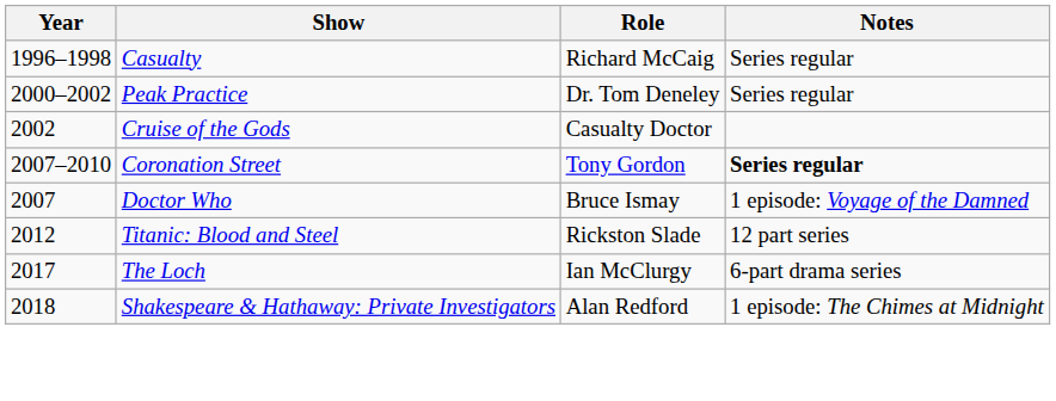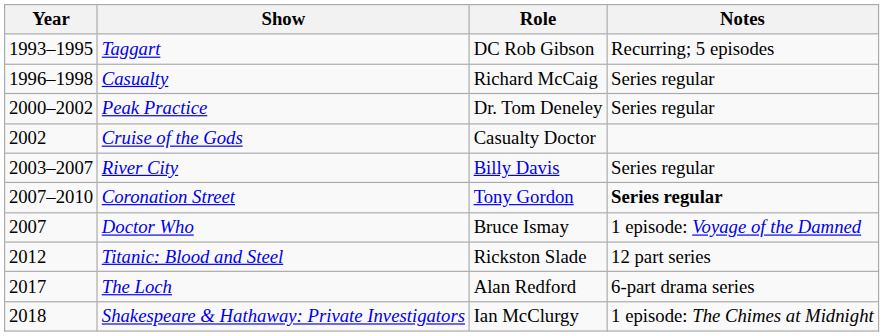+ row: 1993–1995 | Taggart | DC Rob Gibson | Recurring; 5 episodes
+ row: 2003–2007 | River City | Billy Davis | Series regular
The Loch | Role: Ian McClurgy -> Alan Redford
Shakespeare & Hathaway: Private Investigators | Role: Alan Redford -> Ian McClurgy
